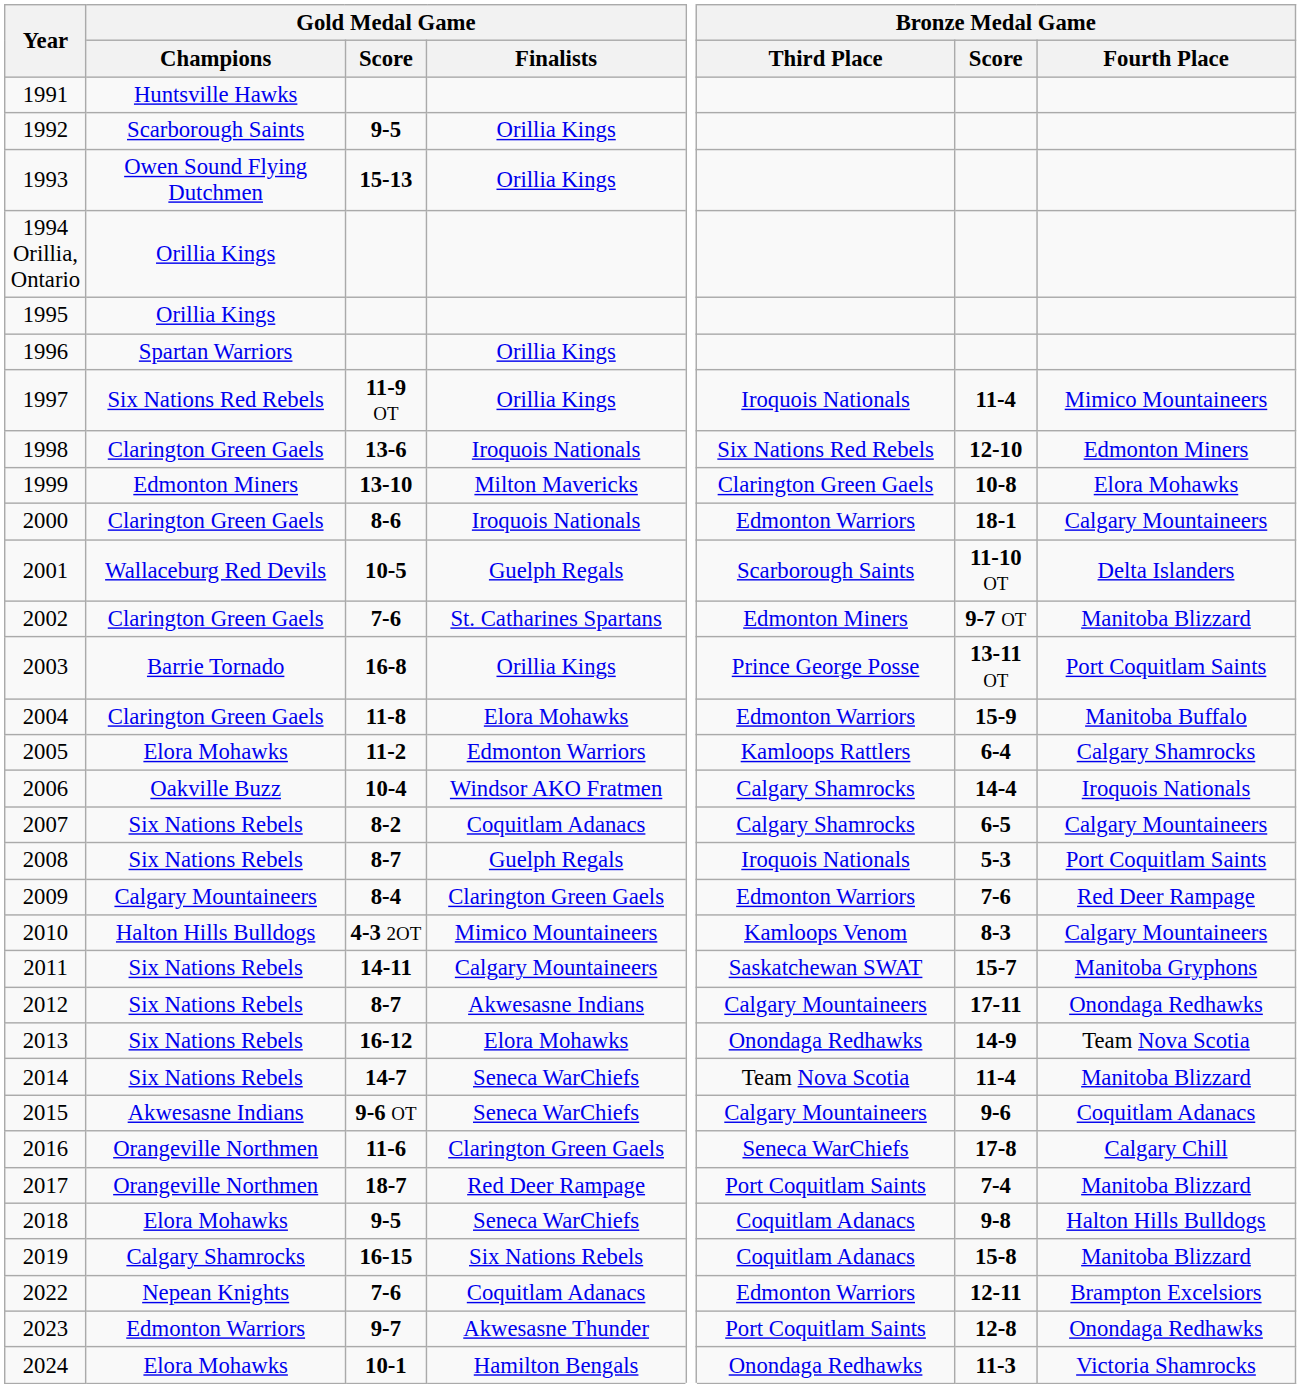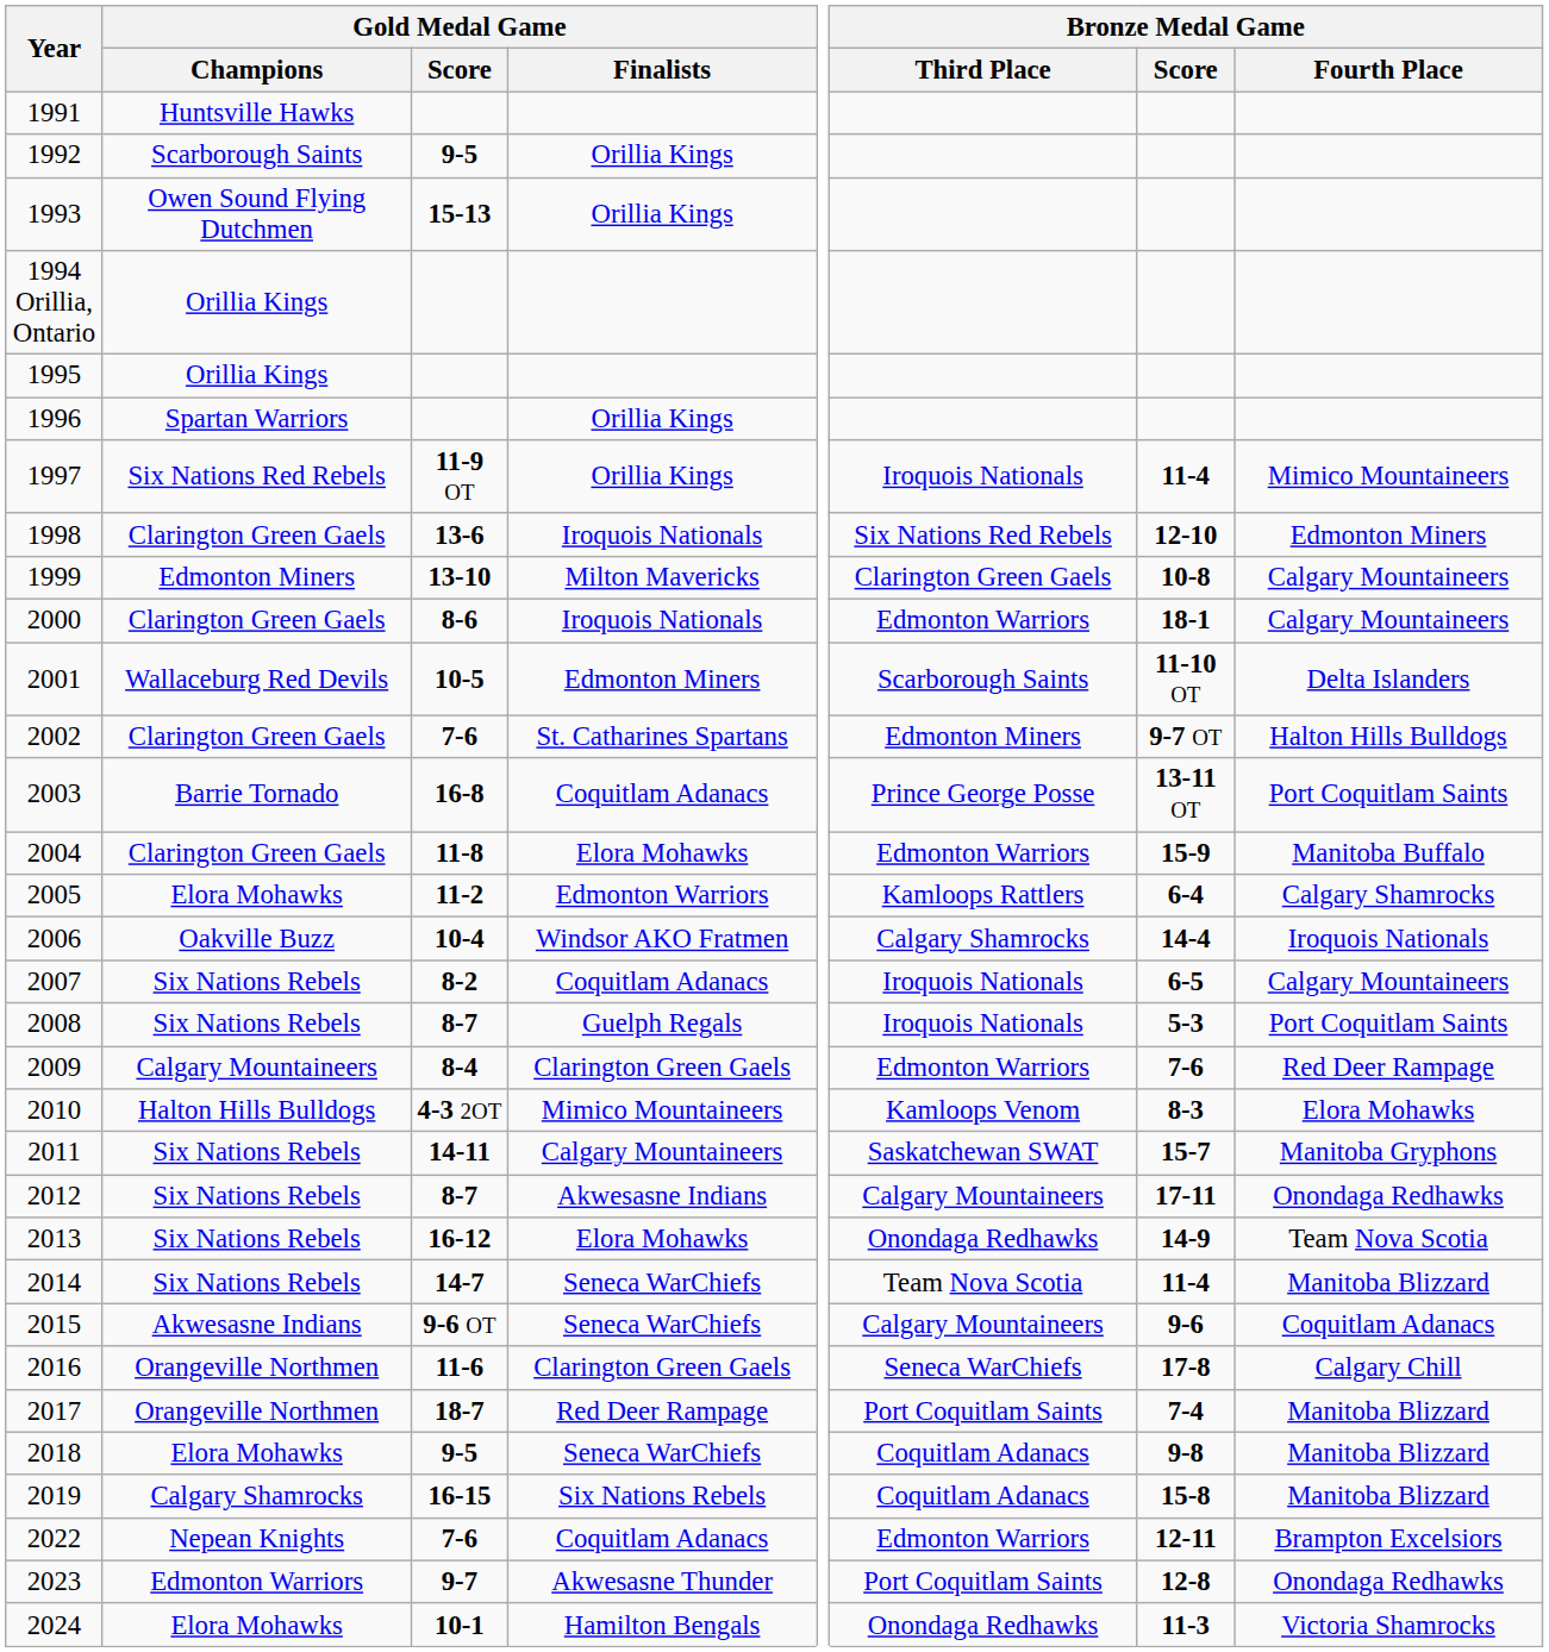1999 | Bronze Medal Game / Fourth Place: Elora Mohawks -> Calgary Mountaineers
2001 | Gold Medal Game / Finalists: Guelph Regals -> Edmonton Miners
2002 | Bronze Medal Game / Fourth Place: Manitoba Blizzard -> Halton Hills Bulldogs
2003 | Gold Medal Game / Finalists: Orillia Kings -> Coquitlam Adanacs
2007 | Bronze Medal Game / Third Place: Calgary Shamrocks -> Iroquois Nationals
2010 | Bronze Medal Game / Fourth Place: Calgary Mountaineers -> Elora Mohawks
2018 | Bronze Medal Game / Fourth Place: Halton Hills Bulldogs -> Manitoba Blizzard
